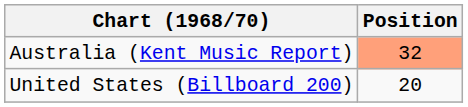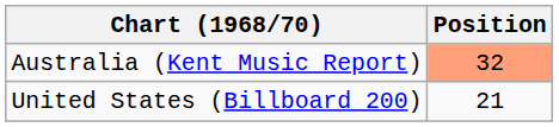United States (Billboard 200) | Position: 20 -> 21
